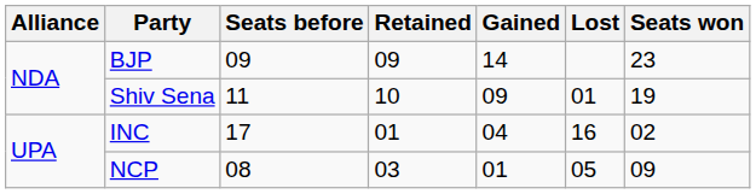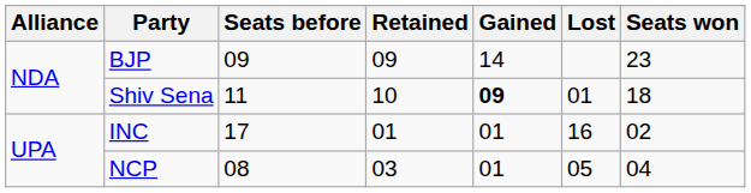Shiv Sena | Gained: normal -> bold
Shiv Sena | Seats won: 19 -> 18
INC | Gained: 04 -> 01
NCP | Seats won: 09 -> 04
